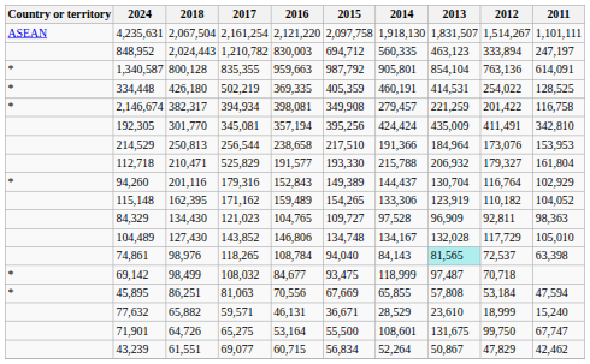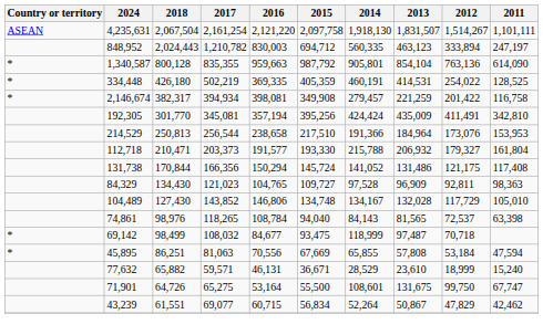1,340,587 | 2011: 614,091 -> 614,090
112,718 | 2017: 525,829 -> 203,373
- row: * | 94,260 | 201,116 | 179,316 | 152,843 | 149,389 | 144,437 | 130,704 | 116,764 | 102,929
+ row: 131,738 | 170,844 | 166,356 | 150,294 | 145,724 | 141,052 | 131,486 | 121,175 | 117,408
- row: 115,148 | 162,395 | 171,162 | 159,489 | 154,265 | 133,306 | 123,919 | 110,182 | 104,052
74,861 | 2013: paleturquoise background -> no background
